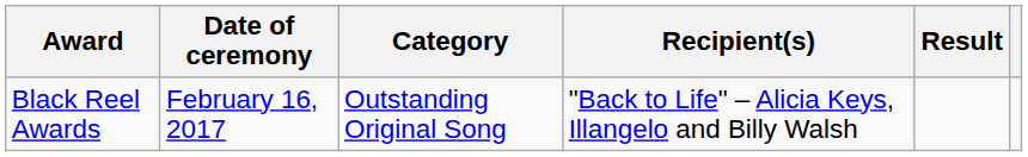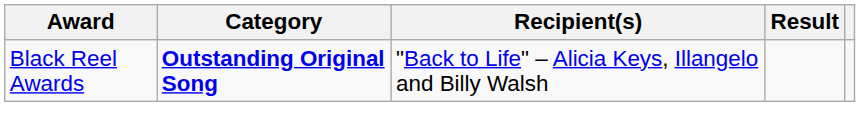- column: Date of ceremony | February 16, 2017
Black Reel Awards | Category: normal -> bold
